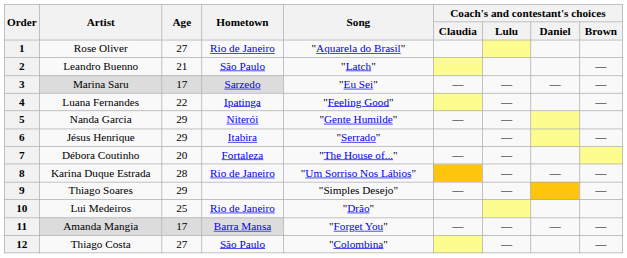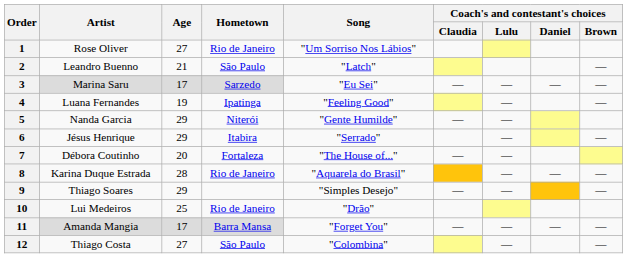1 | Song: "Aquarela do Brasil" -> "Um Sorriso Nos Lábios"
4 | Age: 22 -> 19
8 | Song: "Um Sorriso Nos Lábios" -> "Aquarela do Brasil"
